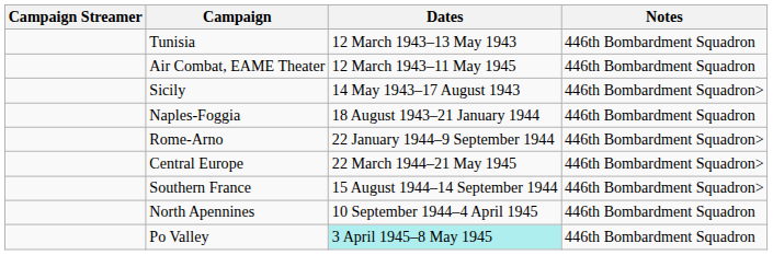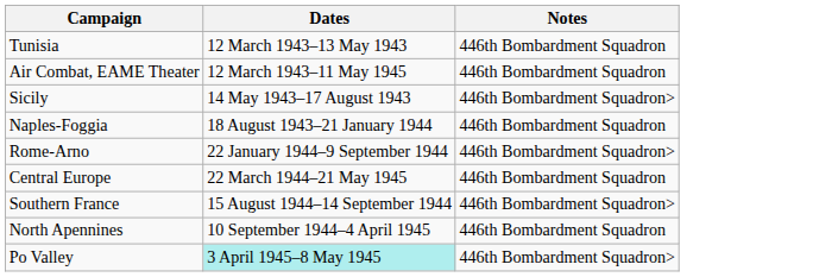- column: Campaign Streamer
Central Europe | Notes: 446th Bombardment Squadron> -> 446th Bombardment Squadron
Po Valley | Notes: 446th Bombardment Squadron -> 446th Bombardment Squadron>
